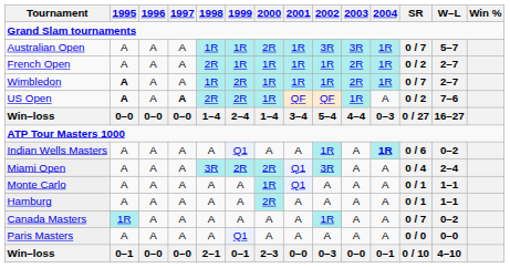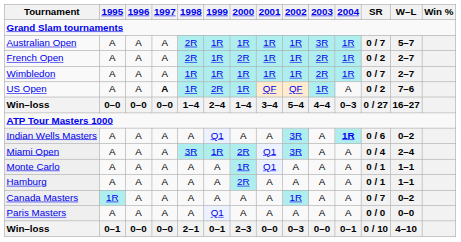Australian Open | 1998: 1R -> 2R
Australian Open | 2000: 2R -> 1R
Australian Open | 2002: 3R -> 1R
French Open | 2000: 1R -> 2R
Wimbledon | 1995: bold -> normal
Wimbledon | 1999: 2R -> 1R
US Open | 1995: bold -> normal
US Open | 1998: 2R -> 1R
Indian Wells Masters | 2002: 1R -> 3R
Miami Open | 1999: 2R -> 1R
